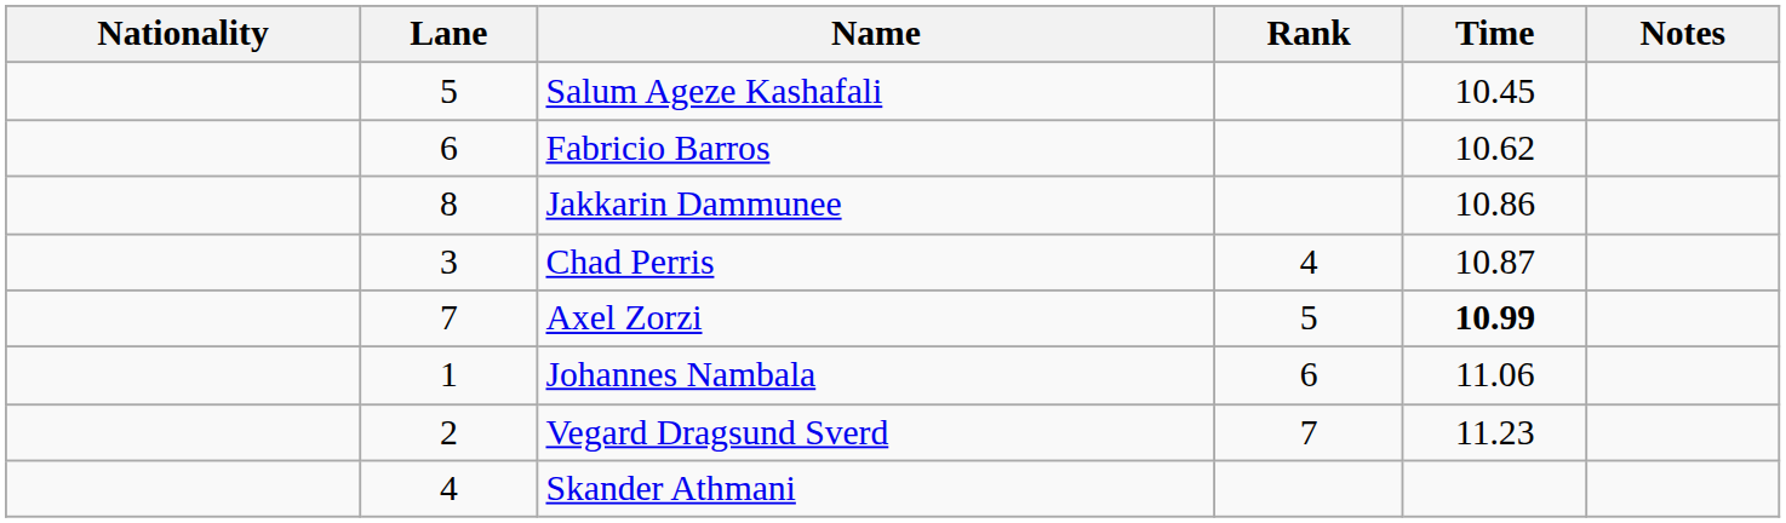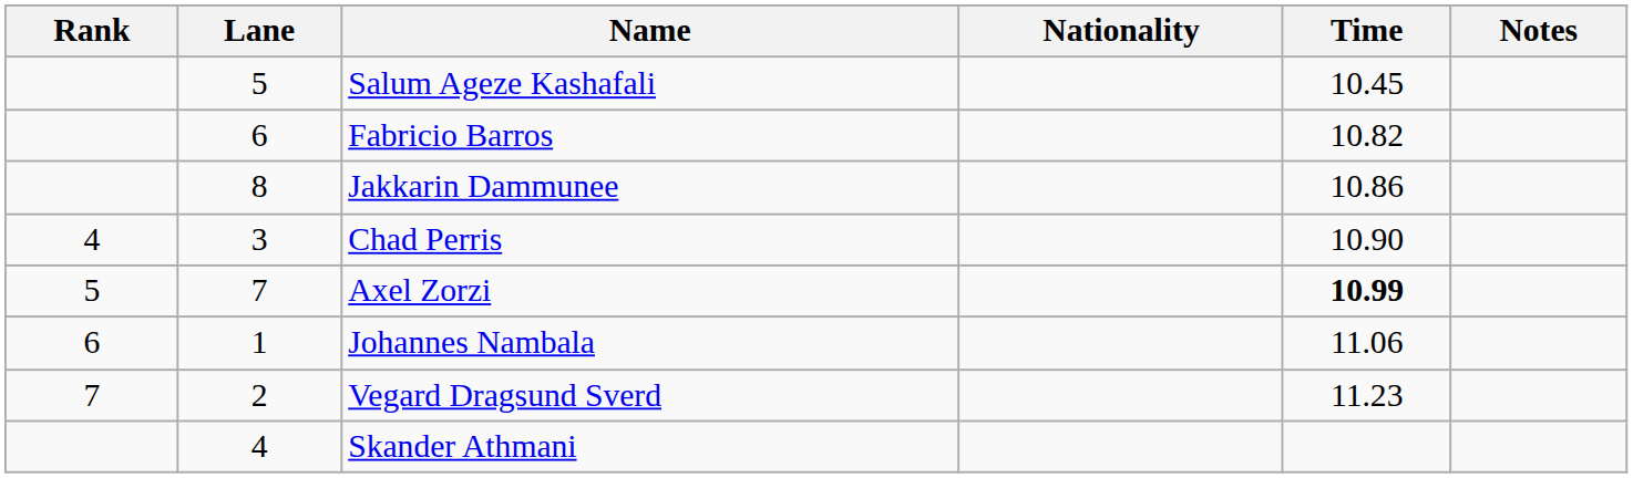columns swapped: Rank <-> Nationality
Fabricio Barros | Time: 10.62 -> 10.82
Chad Perris | Time: 10.87 -> 10.90
